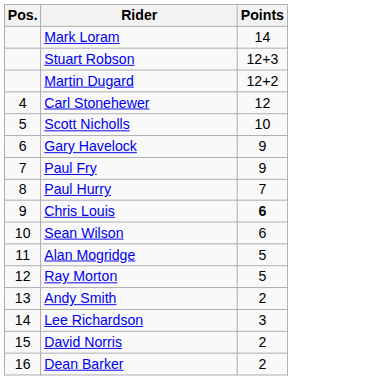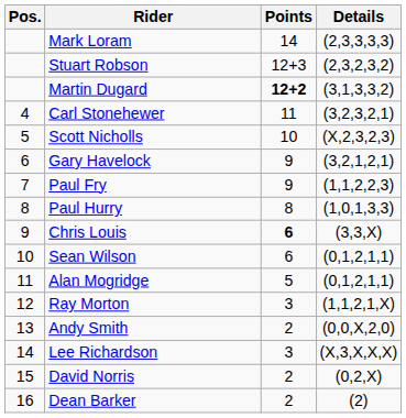+ column: Details | (2,3,3,3,3) | (2,3,2,3,2) | (3,1,3,3,2) | (3,2,3,2,1) | (X,2,3,2,3) | (3,2,1,2,1) | (1,1,2,2,3) | (1,0,1,3,3) | (3,3,X) | (0,1,2,1,1) | (0,1,2,1,1) | (1,1,2,1,X) | (0,0,X,2,0) | (X,3,X,X,X) | (0,2,X) | (2)
Martin Dugard | Points: normal -> bold
Carl Stonehewer | Points: 12 -> 11
Paul Hurry | Points: 7 -> 8
Ray Morton | Points: 5 -> 3
